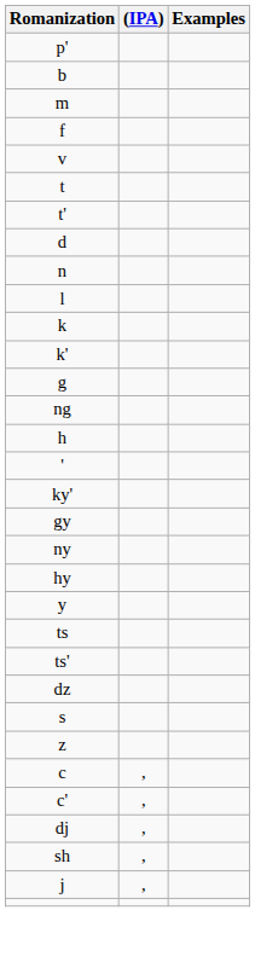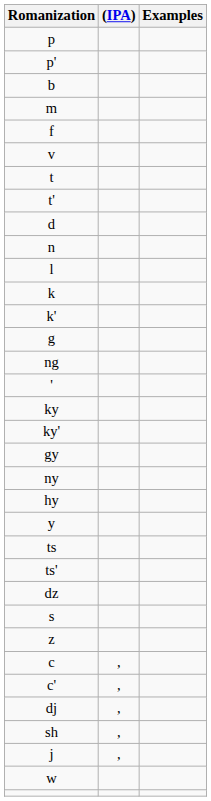+ row: p
- row: h
+ row: ky
+ row: w
